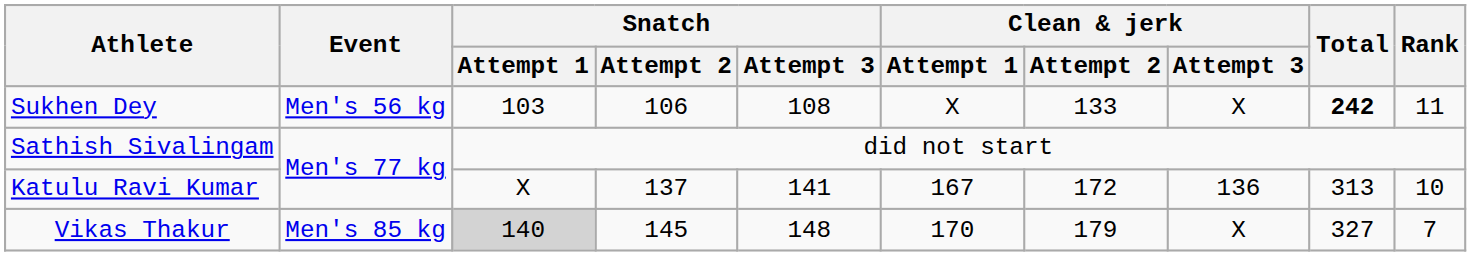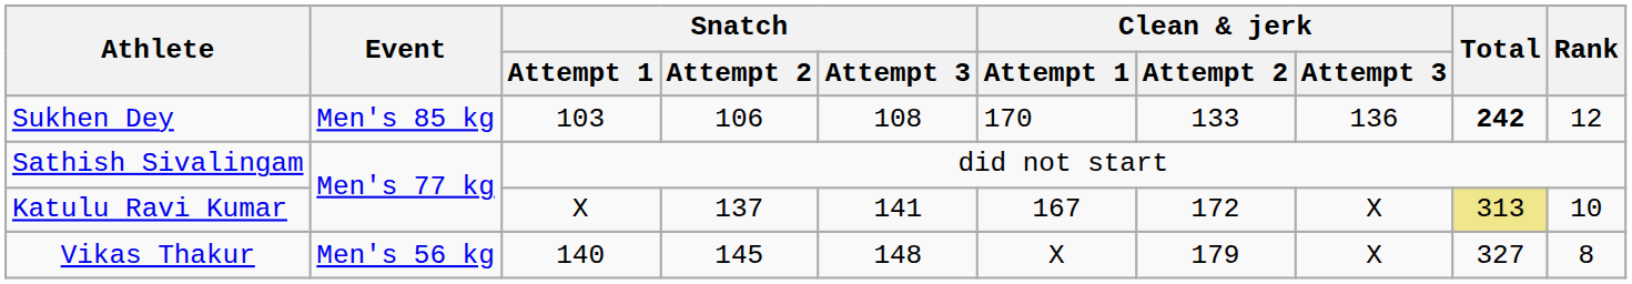Sukhen Dey | Event: Men's 56 kg -> Men's 85 kg
Sukhen Dey | Clean & jerk / Attempt 1: X -> 170
Sukhen Dey | Clean & jerk / Attempt 3: X -> 136
Sukhen Dey | Rank: 11 -> 12
Katulu Ravi Kumar | Clean & jerk / Attempt 3: 136 -> X
Katulu Ravi Kumar | Total: no background -> khaki background
Vikas Thakur | Event: Men's 85 kg -> Men's 56 kg
Vikas Thakur | Snatch / Attempt 1: lightgrey background -> no background
Vikas Thakur | Clean & jerk / Attempt 1: 170 -> X
Vikas Thakur | Rank: 7 -> 8
